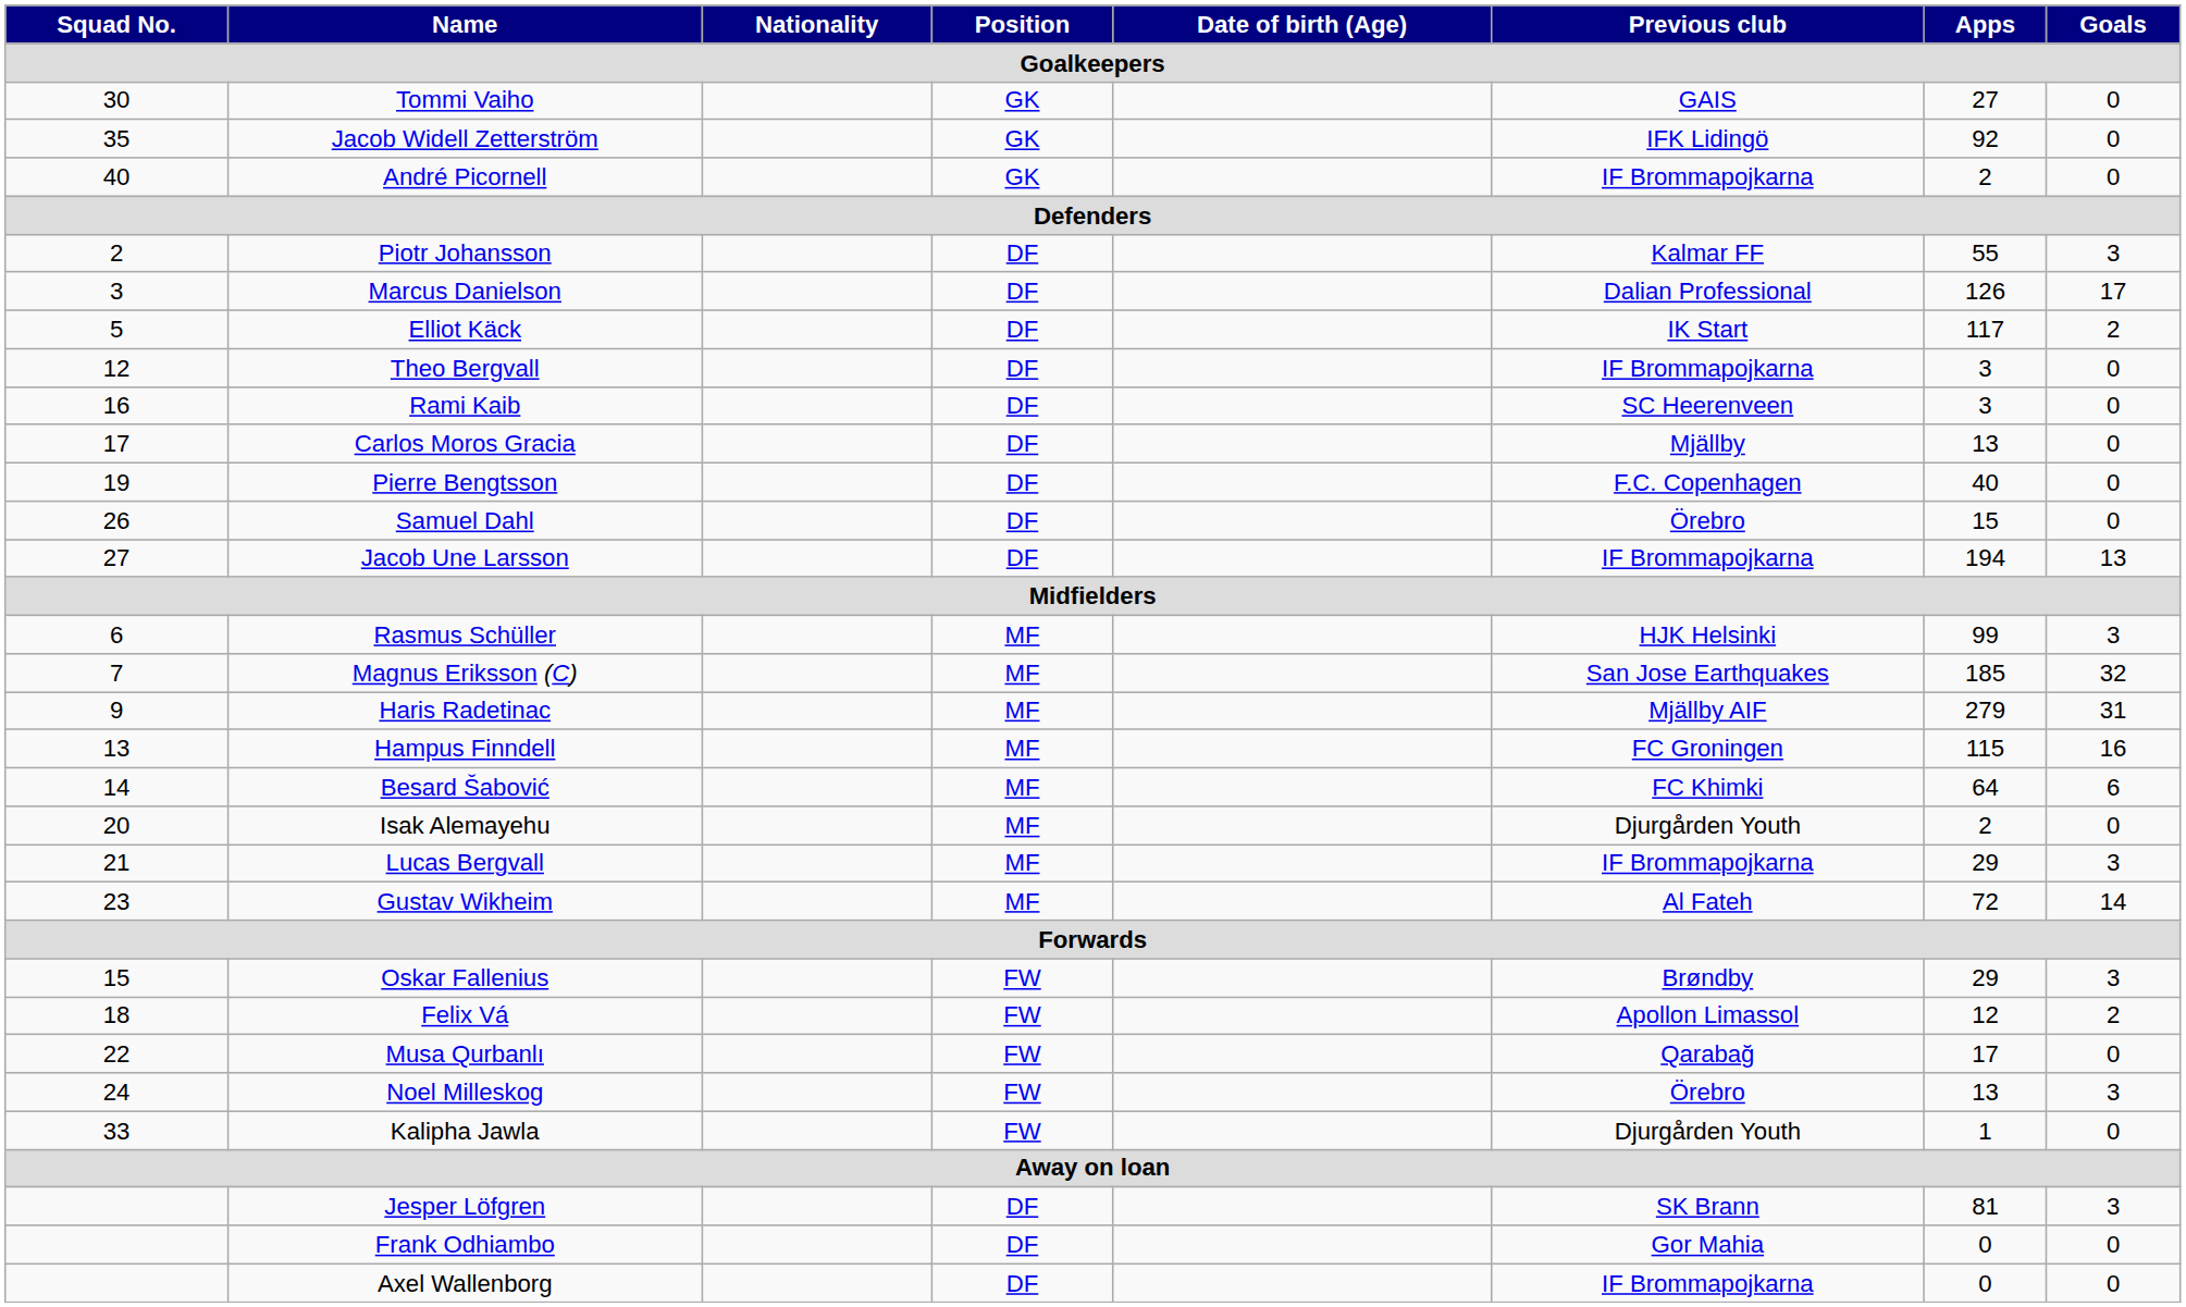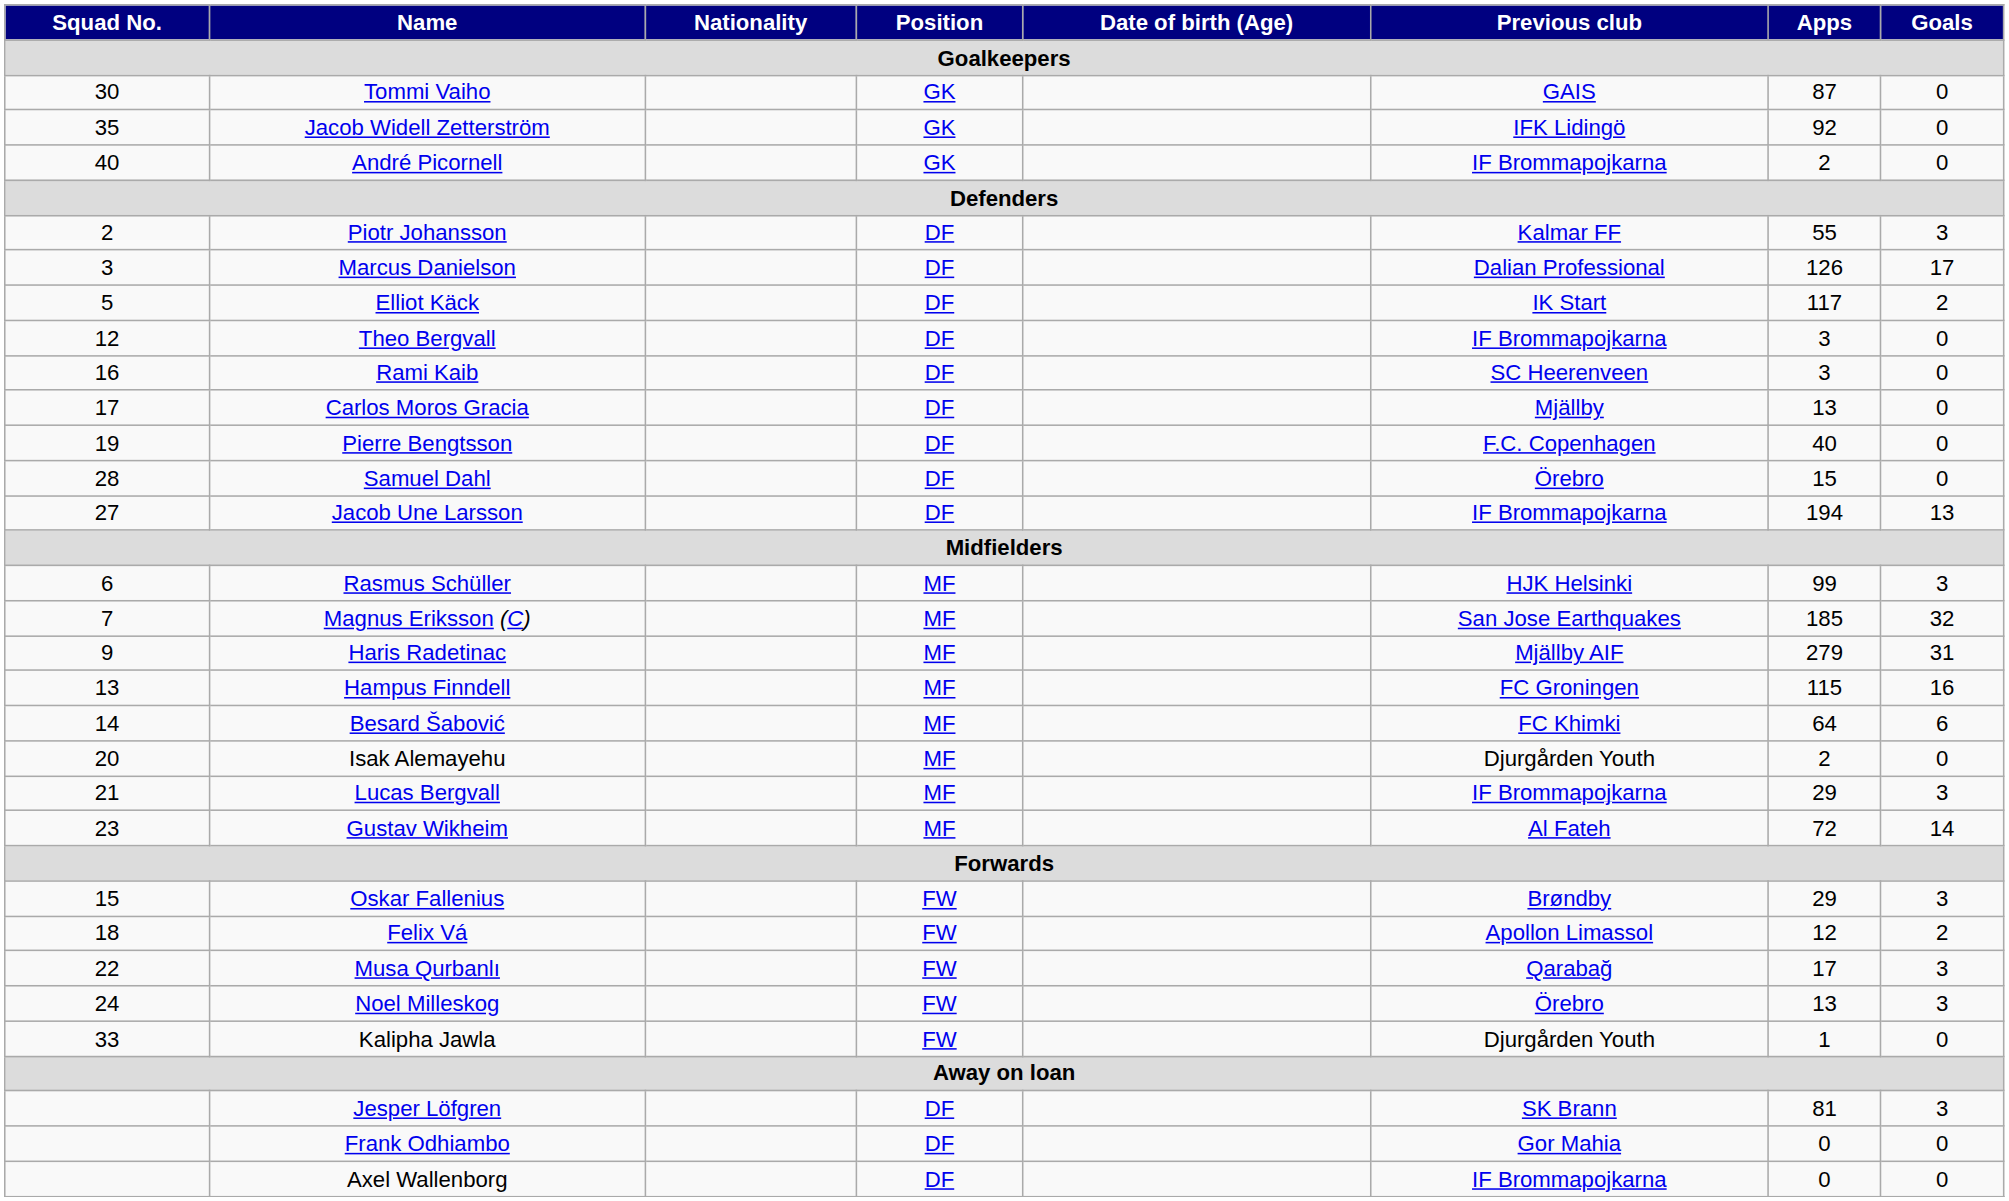Tommi Vaiho | Apps: 27 -> 87
Samuel Dahl | Squad No.: 26 -> 28
Musa Qurbanlı | Goals: 0 -> 3
